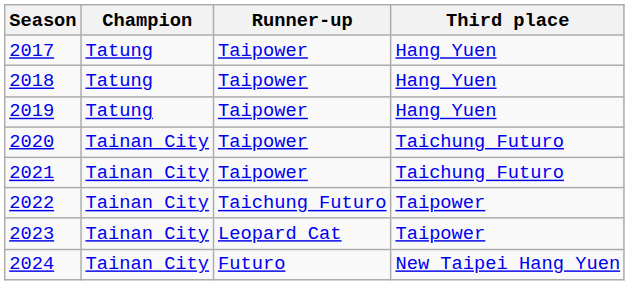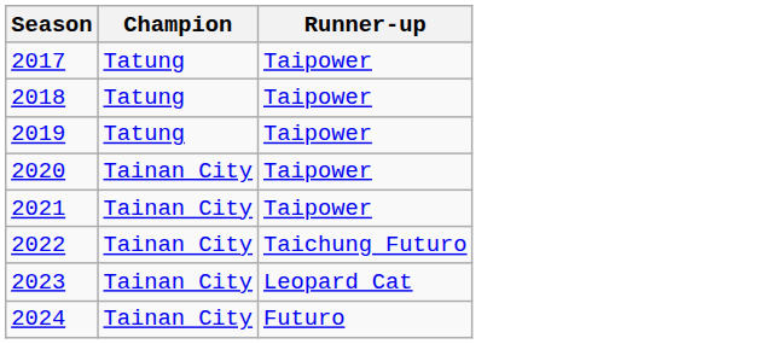- column: Third place | Hang Yuen | Hang Yuen | Hang Yuen | Taichung Futuro | Taichung Futuro | Taipower | Taipower | New Taipei Hang Yuen
